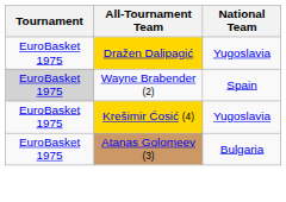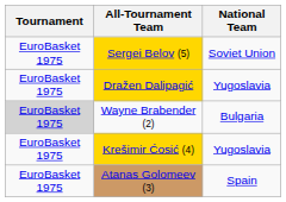+ row: EuroBasket 1975 | Sergei Belov (5) | Soviet Union
Wayne Brabender (2) | National Team: Spain -> Bulgaria
Atanas Golomeev (3) | National Team: Bulgaria -> Spain
